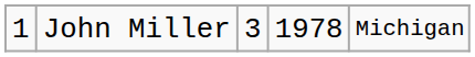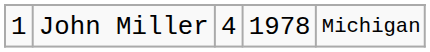John Miller | column 3: 3 -> 4
